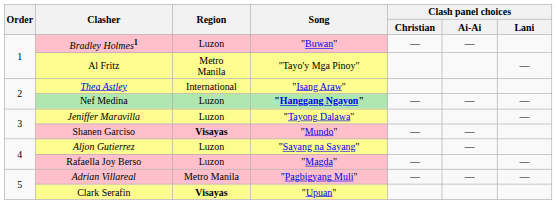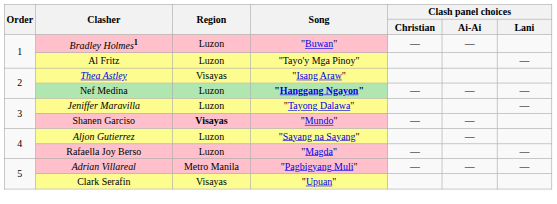Al Fritz | Region: Metro Manila -> Luzon
Thea Astley | Region: International -> Visayas
Clark Serafin | Region: bold -> normal
